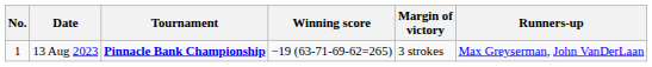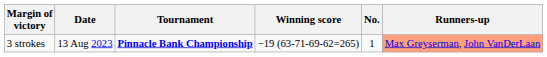columns swapped: No. <-> Margin of victory
13 Aug 2023 | Runners-up: no background -> lightsalmon background
